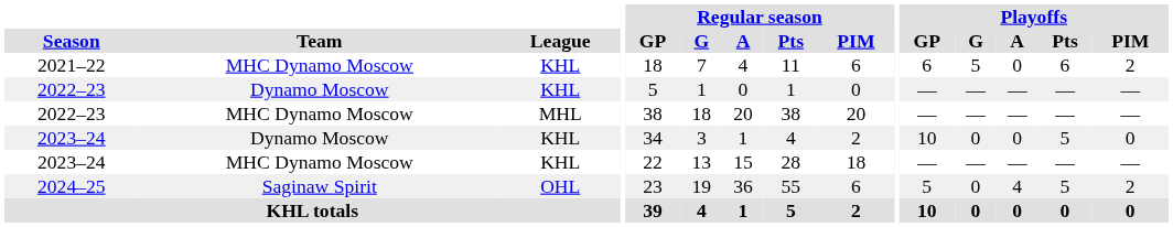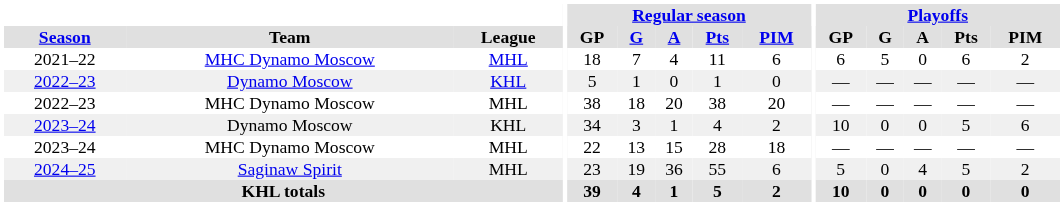2021–22 | League: KHL -> MHL
2023–24 / Dynamo Moscow | Playoffs / PIM: 0 -> 6
2023–24 / MHC Dynamo Moscow | League: KHL -> MHL
2024–25 | League: OHL -> MHL
